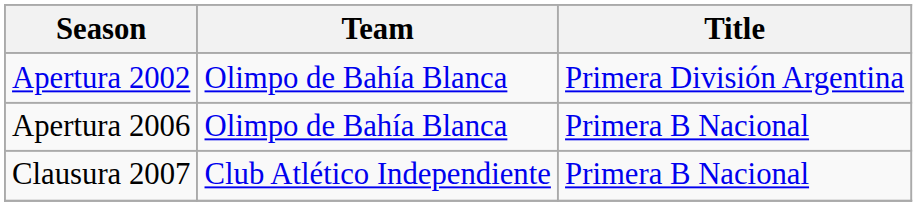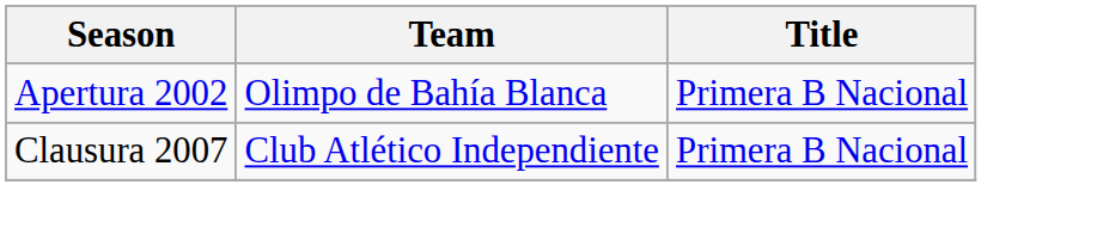Apertura 2002 | Title: Primera División Argentina -> Primera B Nacional
- row: Apertura 2006 | Olimpo de Bahía Blanca | Primera B Nacional
